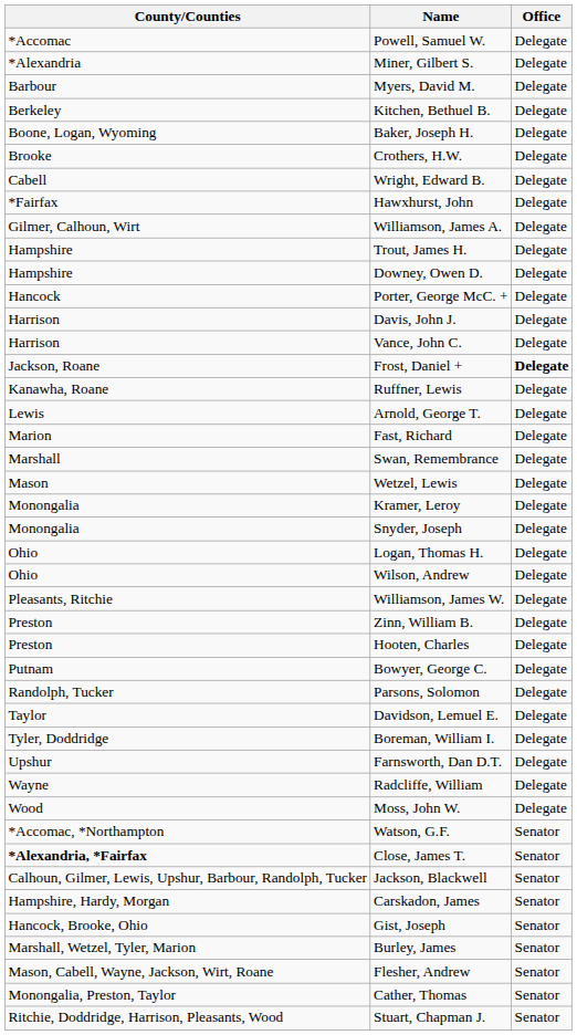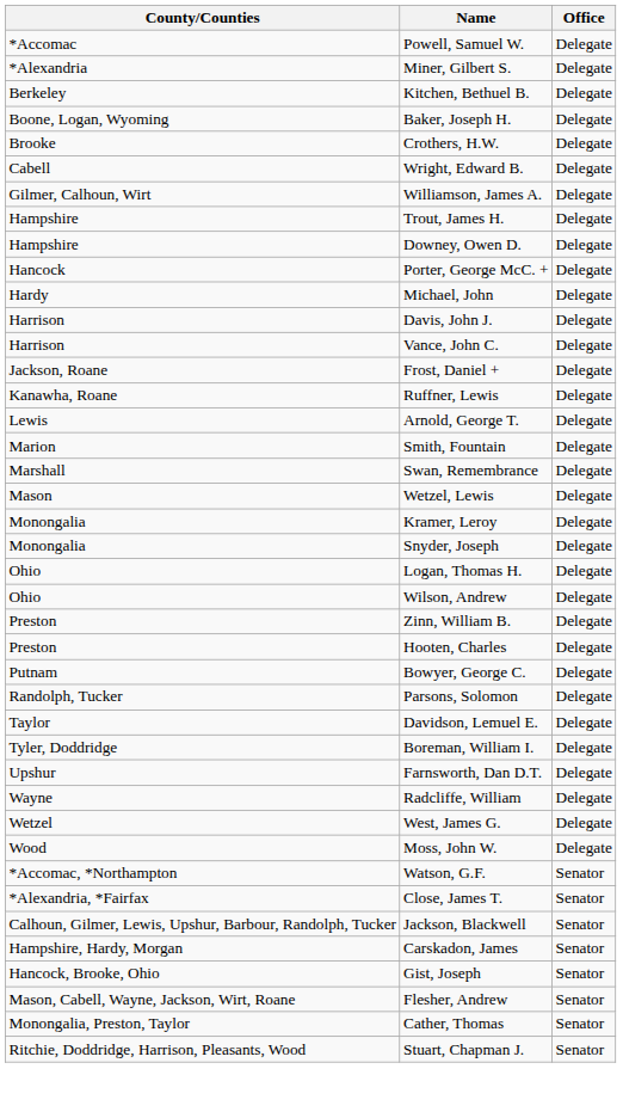- row: Barbour | Myers, David M. | Delegate
- row: *Fairfax | Hawxhurst, John | Delegate
+ row: Hardy | Michael, John | Delegate
Frost, Daniel + | Office: bold -> normal
+ row: Marion | Smith, Fountain | Delegate
- row: Marion | Fast, Richard | Delegate
- row: Pleasants, Ritchie | Williamson, James W. | Delegate
+ row: Wetzel | West, James G. | Delegate
Close, James T. | County/Counties: bold -> normal
- row: Marshall, Wetzel, Tyler, Marion | Burley, James | Senator
